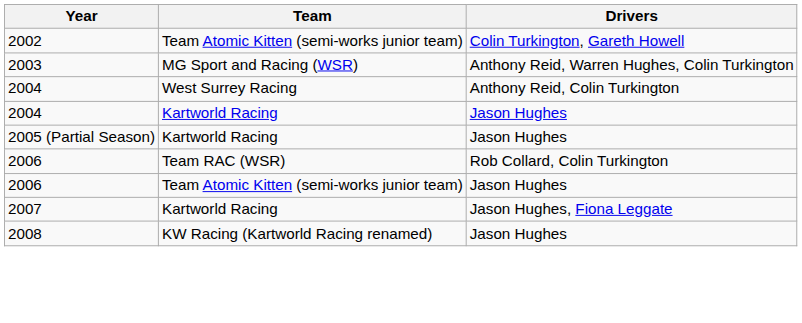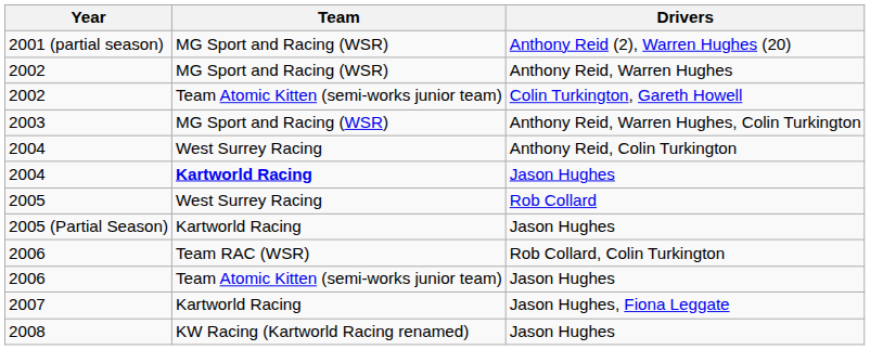+ row: 2001 (partial season) | MG Sport and Racing (WSR) | Anthony Reid (2), Warren Hughes (20)
+ row: 2002 | MG Sport and Racing (WSR) | Anthony Reid, Warren Hughes
2004 / Jason Hughes | Team: normal -> bold
+ row: 2005 | West Surrey Racing | Rob Collard
